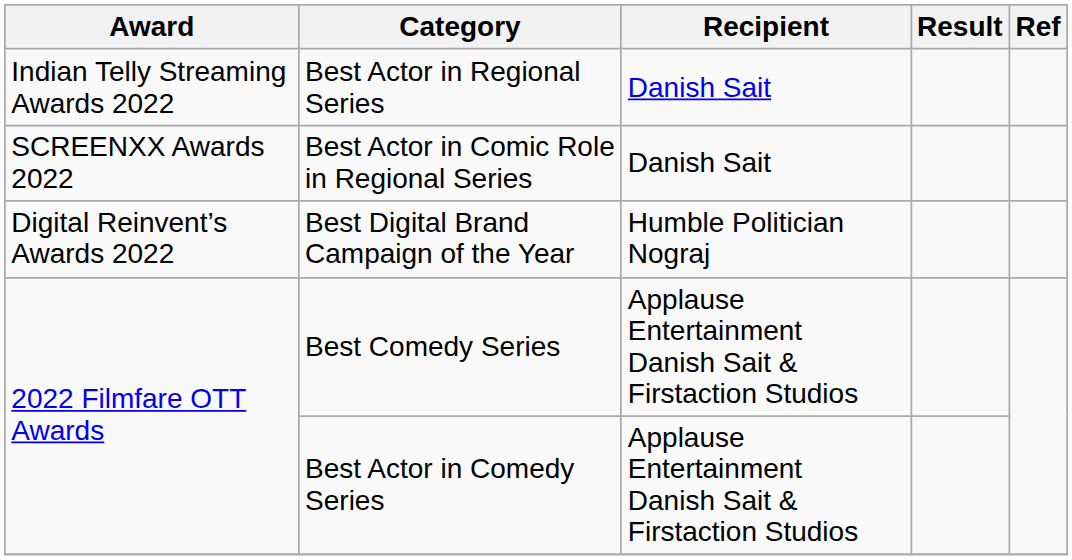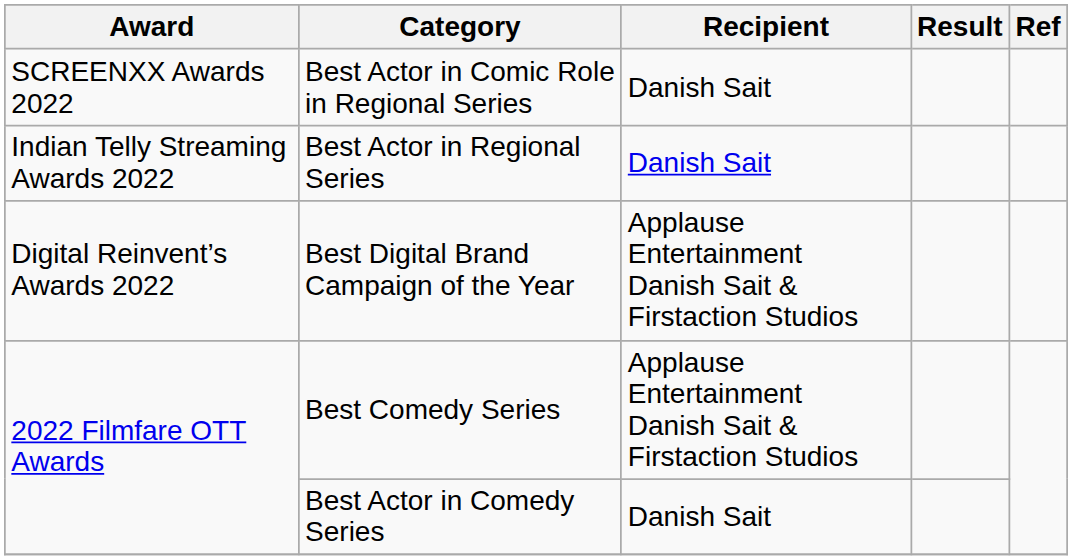rows swapped: Best Actor in Regional Series <-> Best Actor in Comic Role in Regional Series
Best Digital Brand Campaign of the Year | Recipient: Humble Politician Nograj -> Applause Entertainment Danish Sait & Firstaction Studios
Best Actor in Comedy Series | Recipient: Applause Entertainment Danish Sait & Firstaction Studios -> Danish Sait
